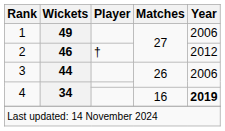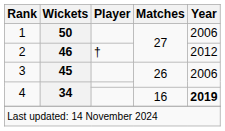1 | Wickets: 49 -> 50
3 | Wickets: 44 -> 45
